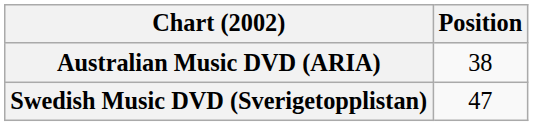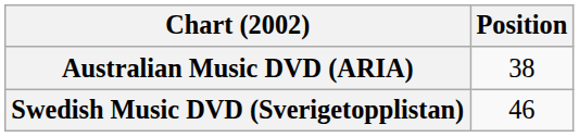Swedish Music DVD (Sverigetopplistan) | Position: 47 -> 46
